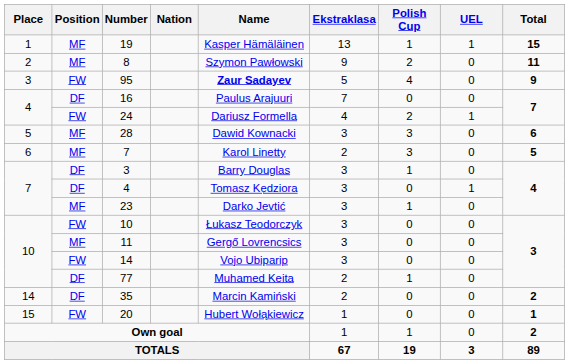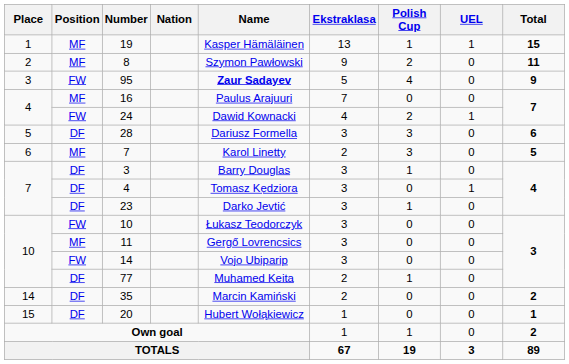16 | Position: DF -> MF
24 | Name: Dariusz Formella -> Dawid Kownacki
28 | Position: MF -> DF
28 | Name: Dawid Kownacki -> Dariusz Formella
23 | Position: MF -> DF
20 | Position: FW -> DF
